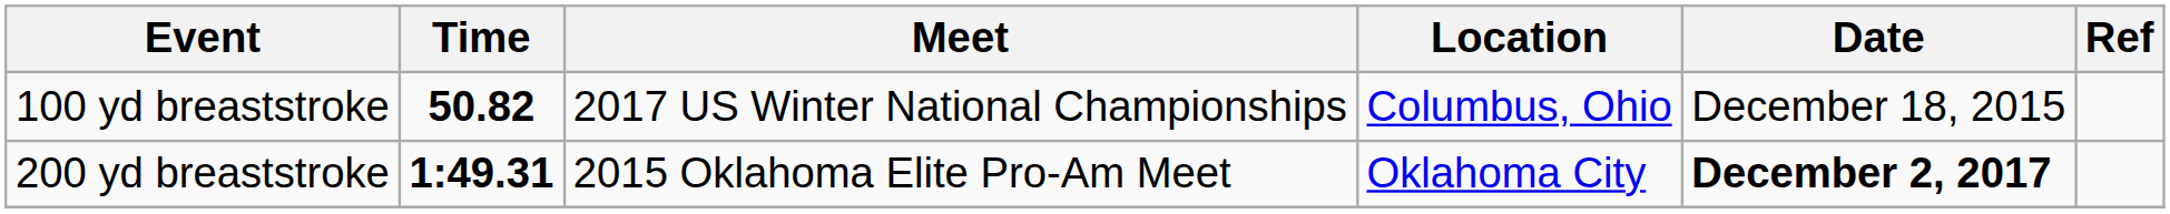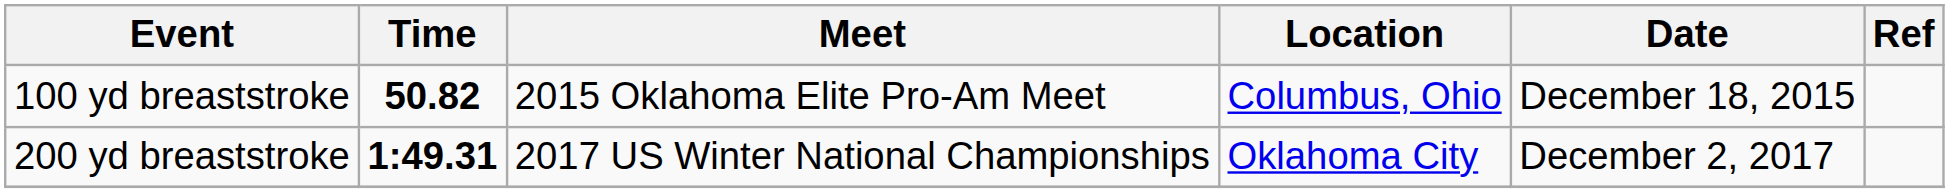100 yd breaststroke | Meet: 2017 US Winter National Championships -> 2015 Oklahoma Elite Pro-Am Meet
200 yd breaststroke | Meet: 2015 Oklahoma Elite Pro-Am Meet -> 2017 US Winter National Championships
200 yd breaststroke | Date: bold -> normal
